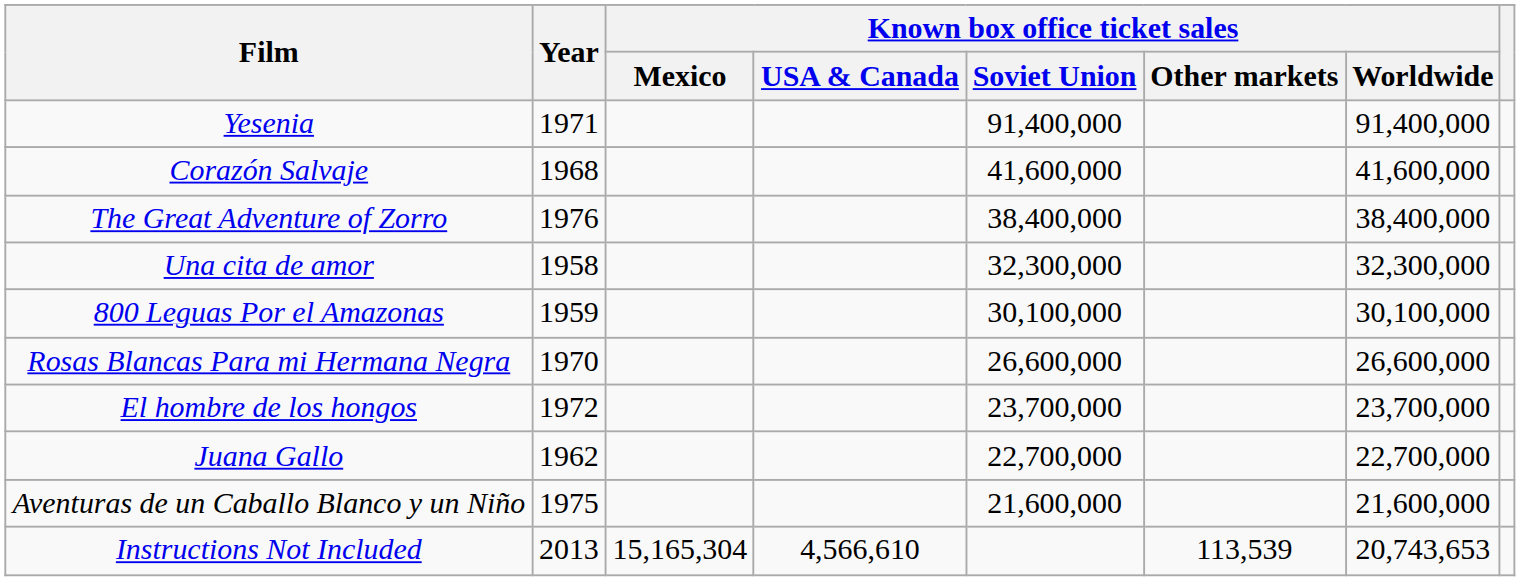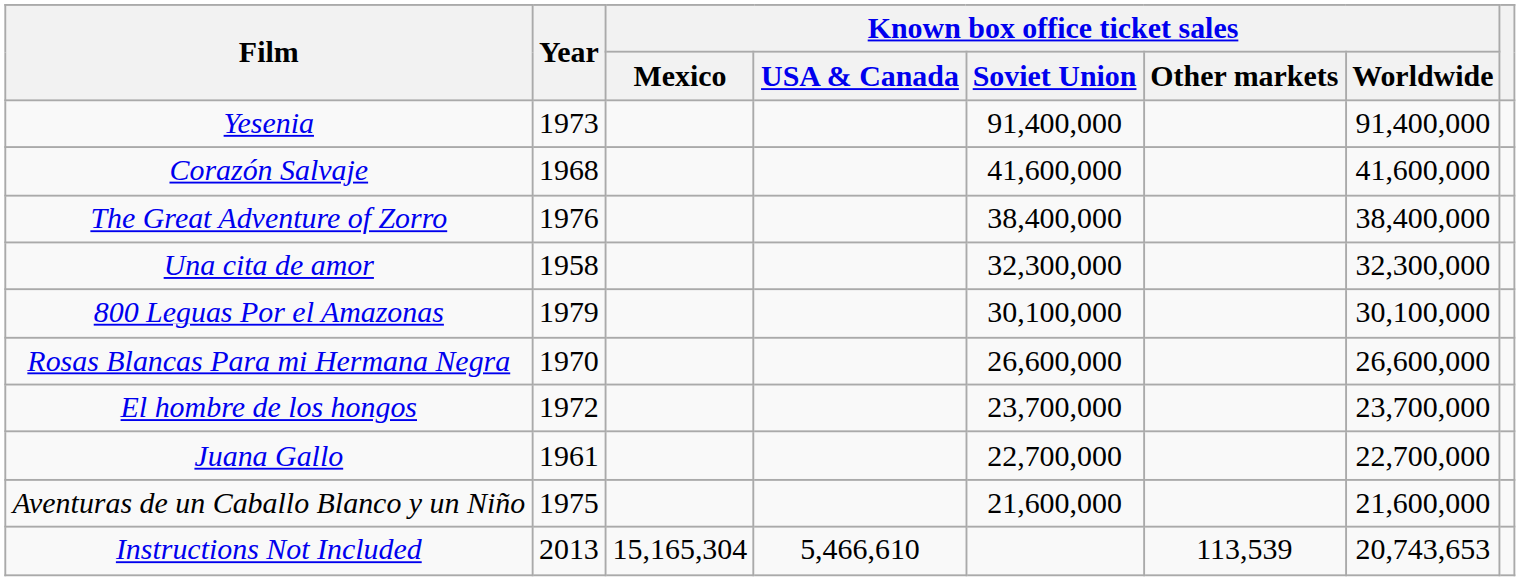Yesenia | Year: 1971 -> 1973
800 Leguas Por el Amazonas | Year: 1959 -> 1979
Juana Gallo | Year: 1962 -> 1961
Instructions Not Included | Known box office ticket sales / USA & Canada: 4,566,610 -> 5,466,610
